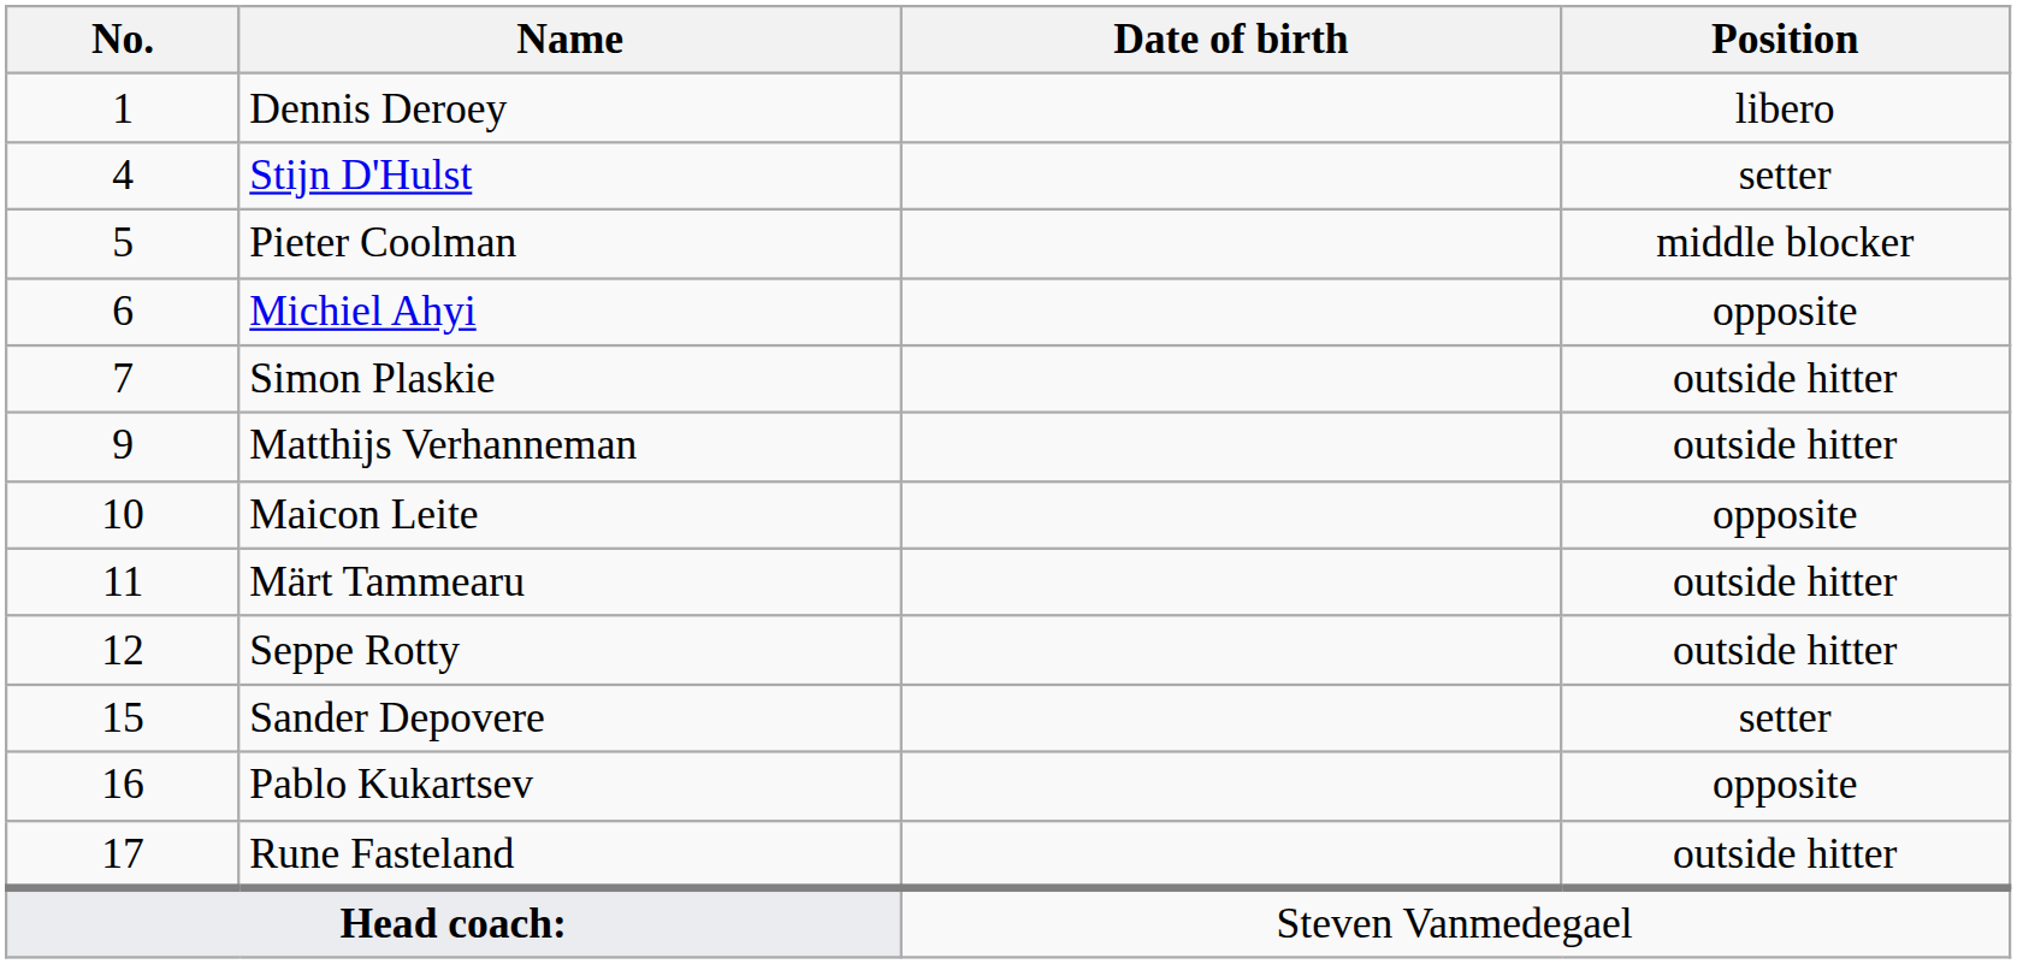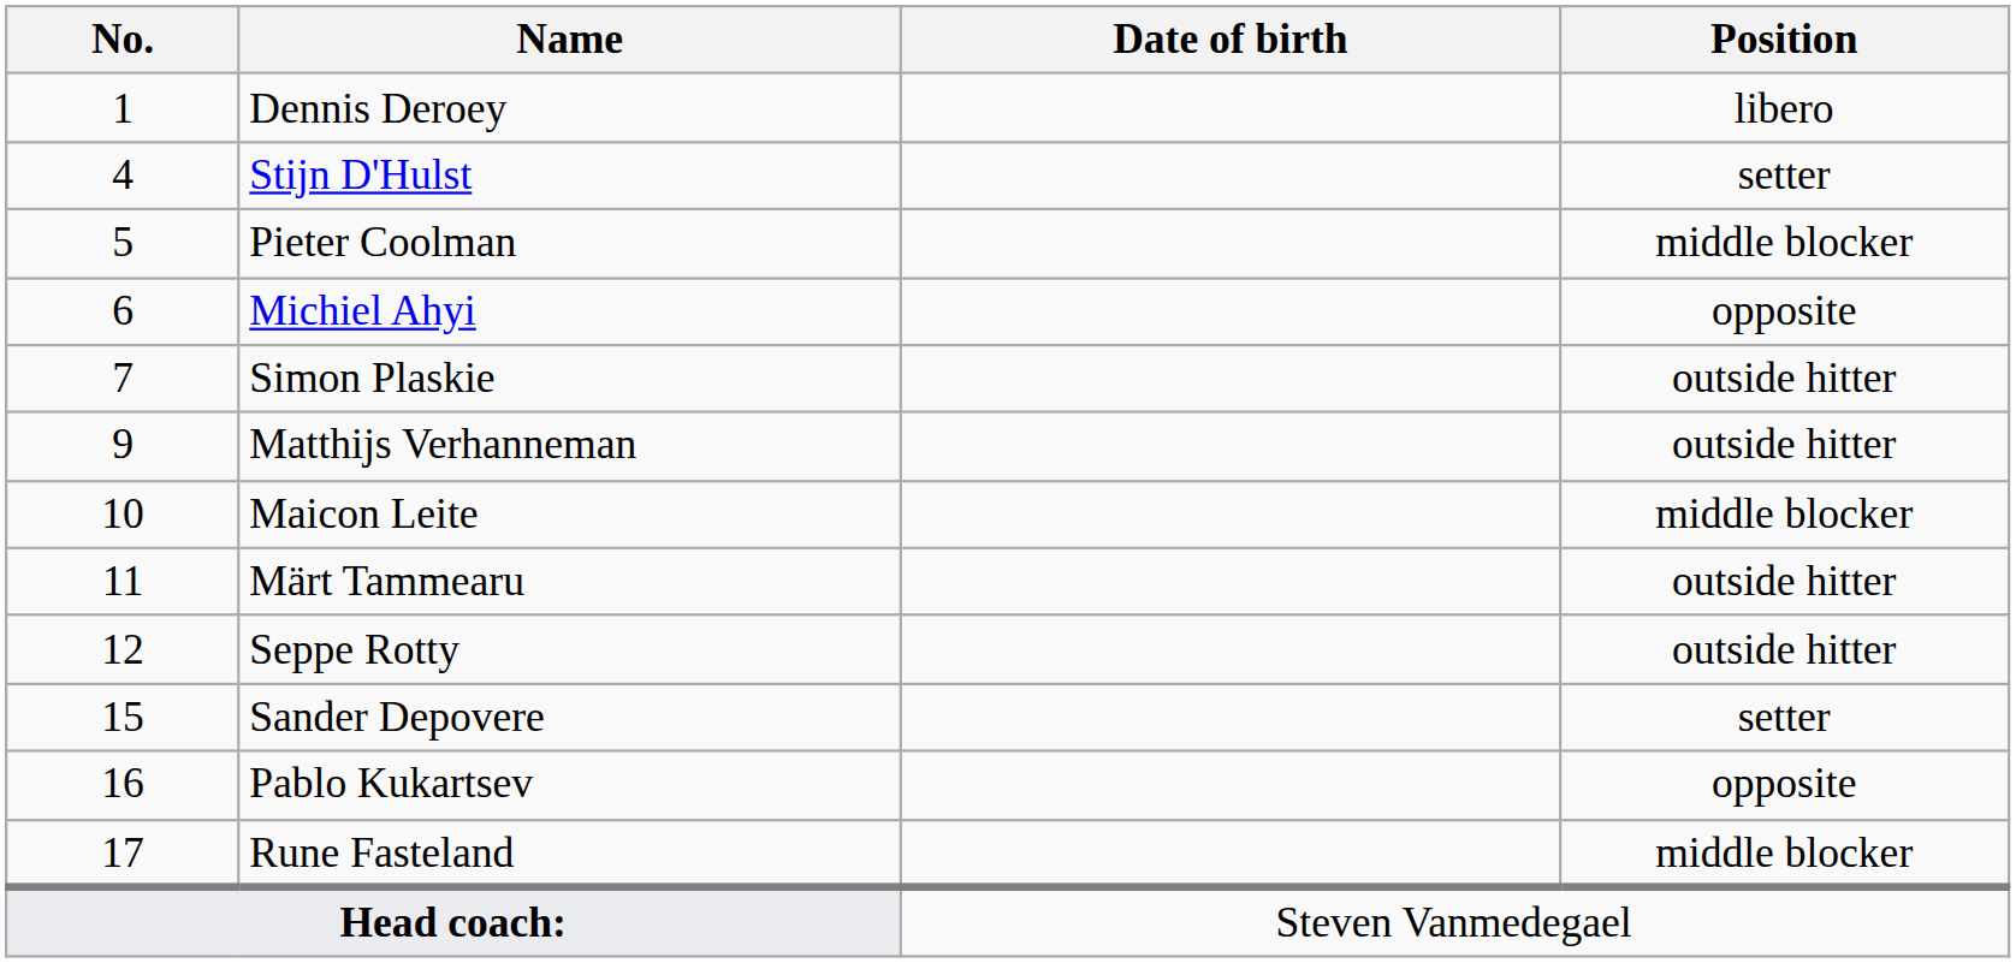Maicon Leite | Position: opposite -> middle blocker
Rune Fasteland | Position: outside hitter -> middle blocker
